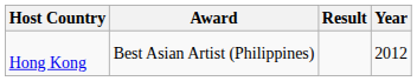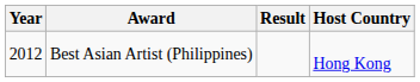columns swapped: Year <-> Host Country
